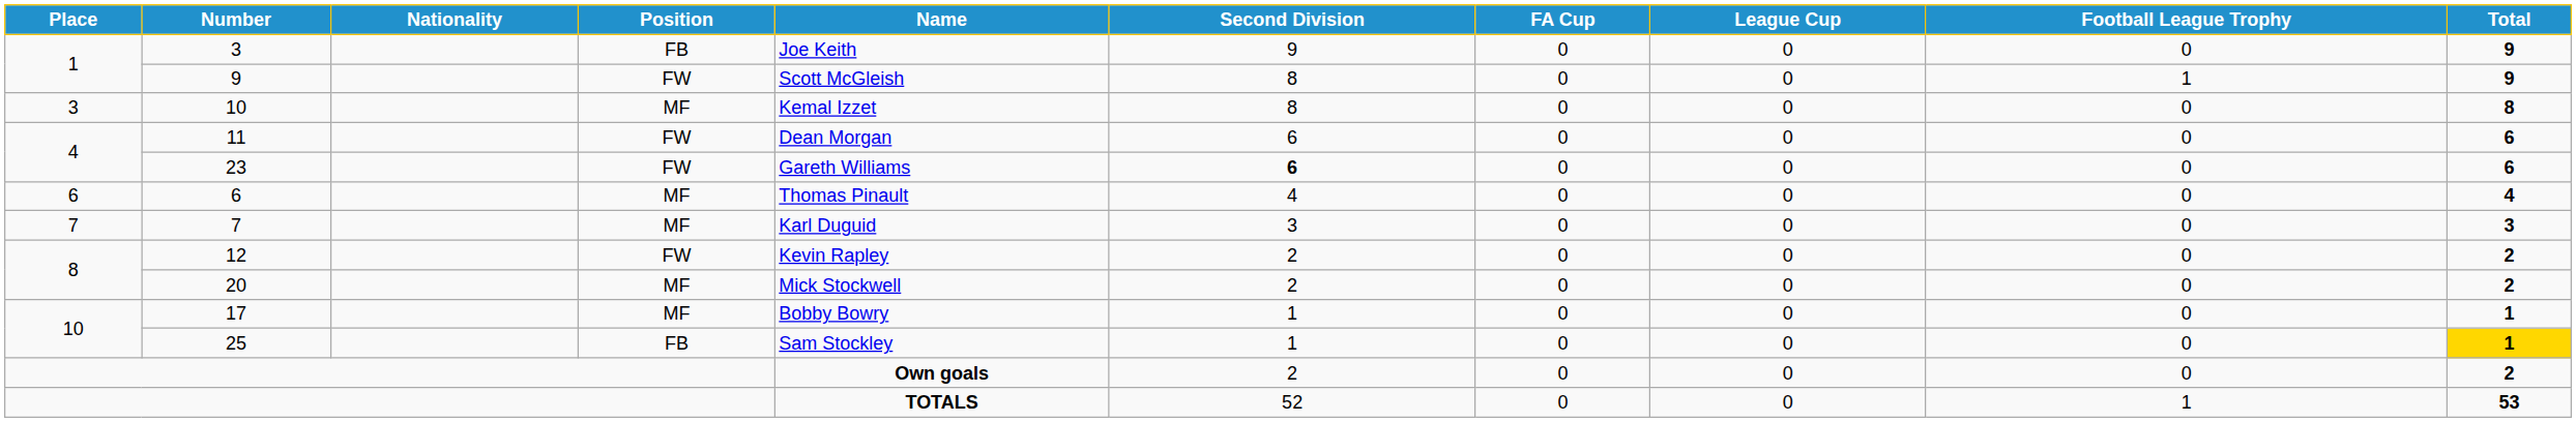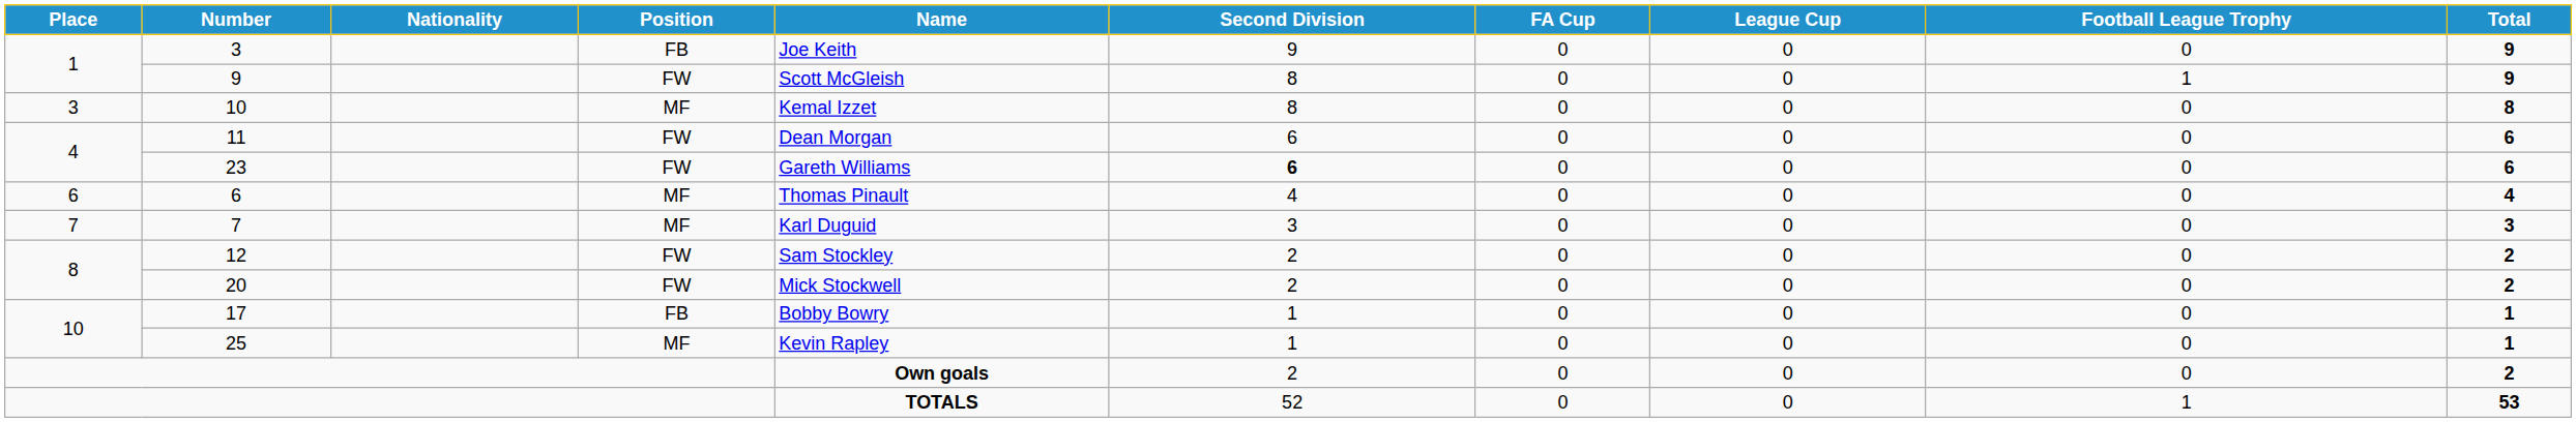12 | Name: Kevin Rapley -> Sam Stockley
20 | Position: MF -> FW
17 | Position: MF -> FB
25 | Position: FB -> MF
25 | Name: Sam Stockley -> Kevin Rapley
25 | Total: gold background -> no background
